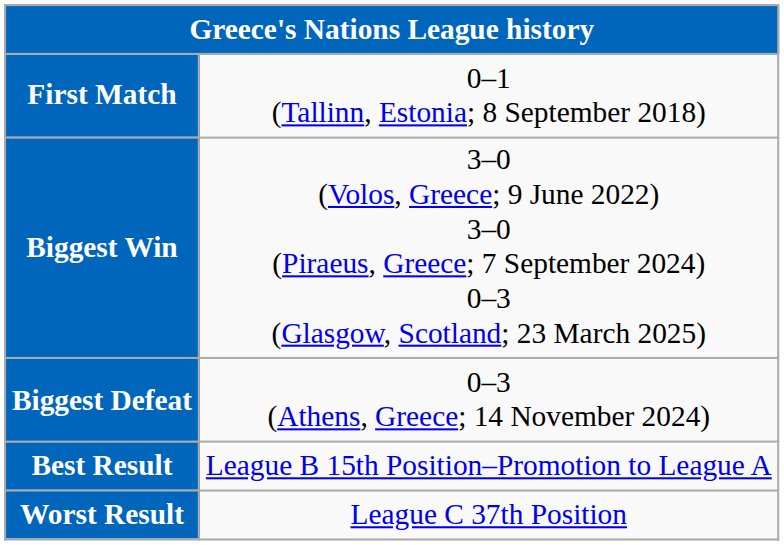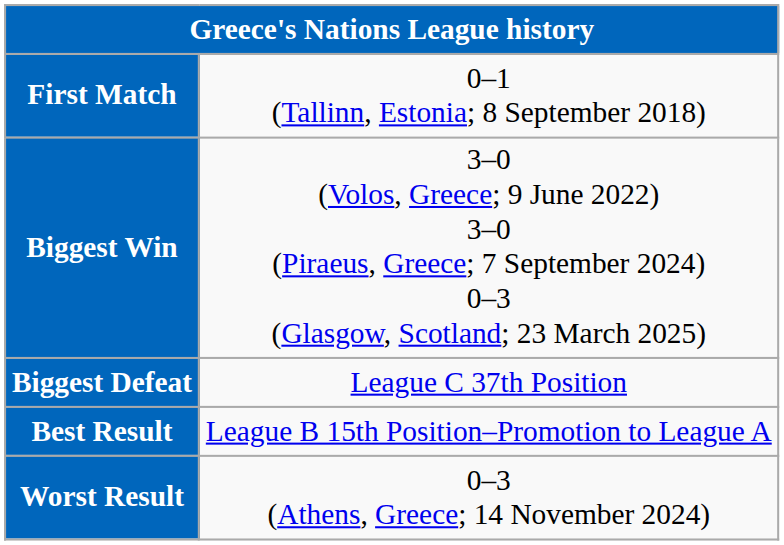Biggest Defeat | column 2: 0–3 (Athens, Greece; 14 November 2024) -> League C 37th Position
Worst Result | column 2: League C 37th Position -> 0–3 (Athens, Greece; 14 November 2024)
